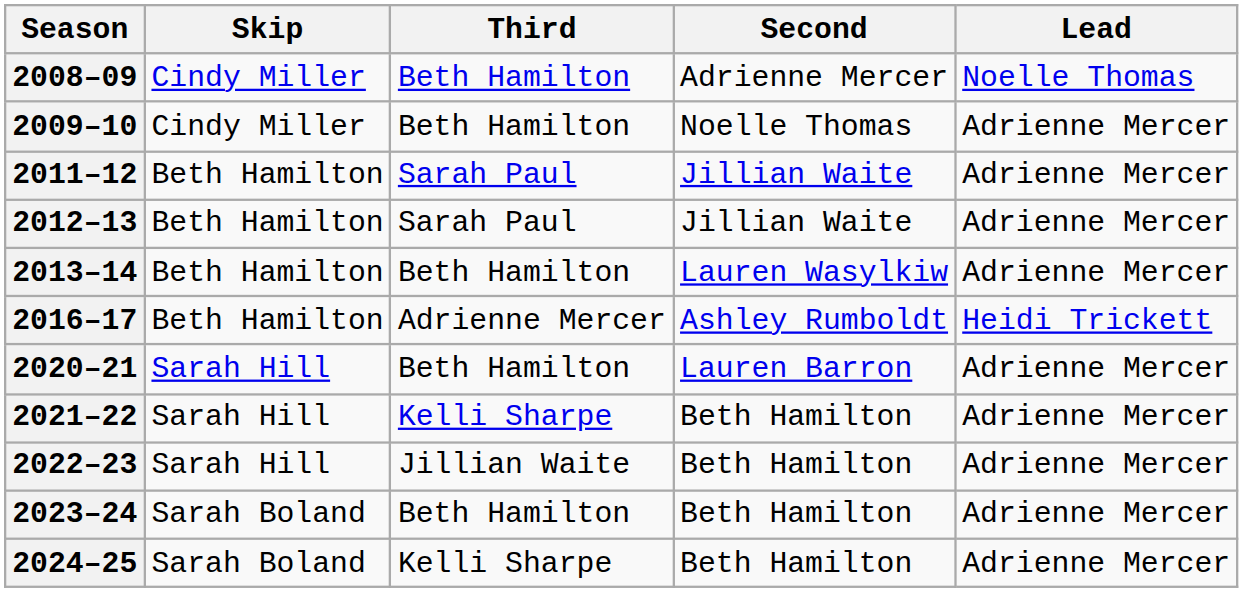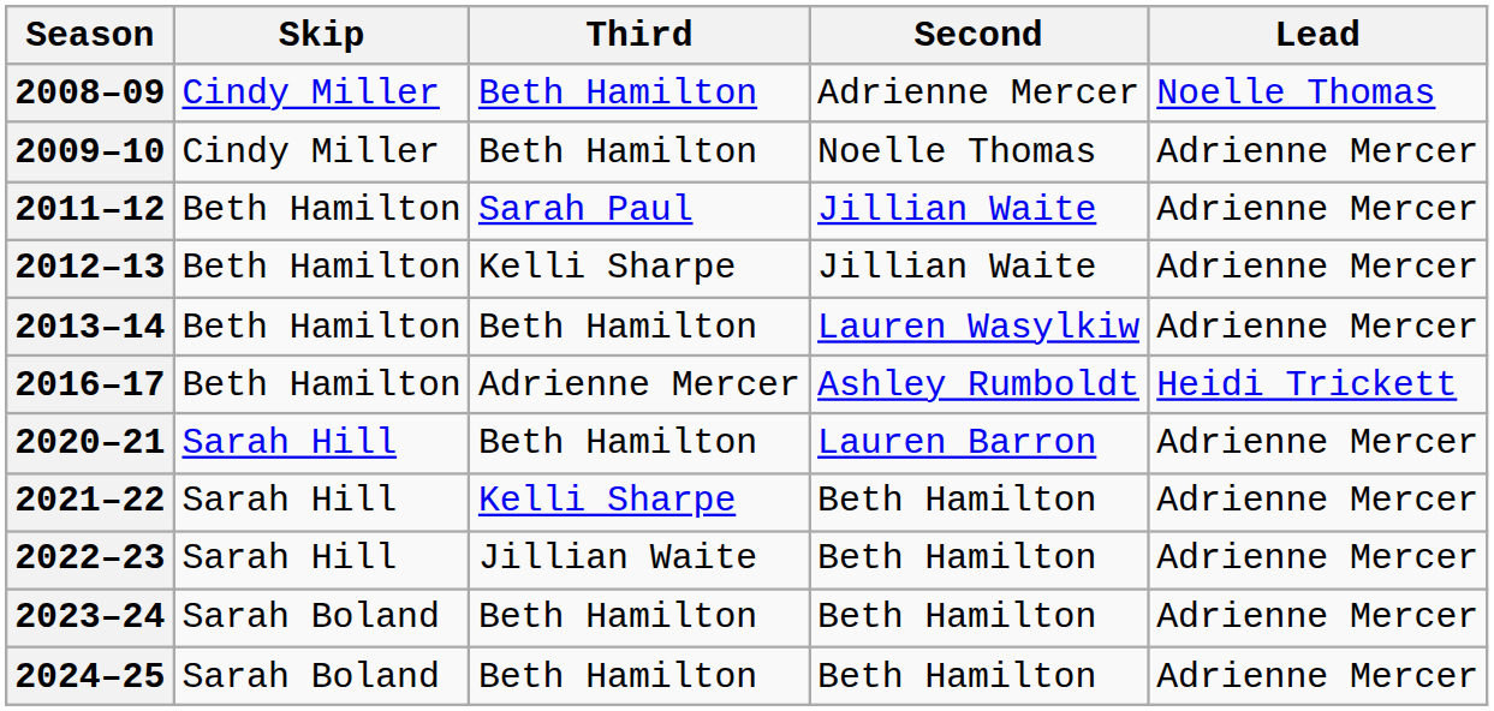2012–13 | Third: Sarah Paul -> Kelli Sharpe
2024–25 | Third: Kelli Sharpe -> Beth Hamilton
